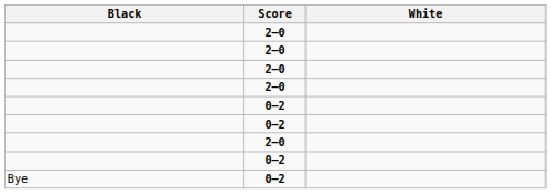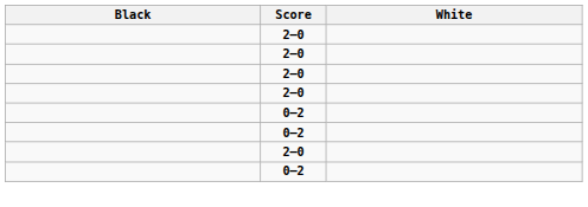- row: Bye | 0–2
